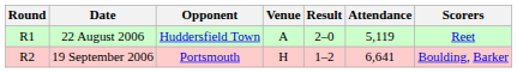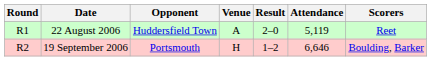19 September 2006 | Attendance: 6,641 -> 6,646
